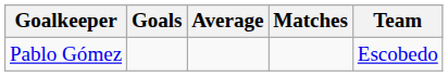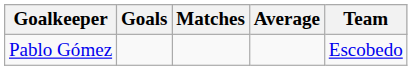columns swapped: Matches <-> Average
